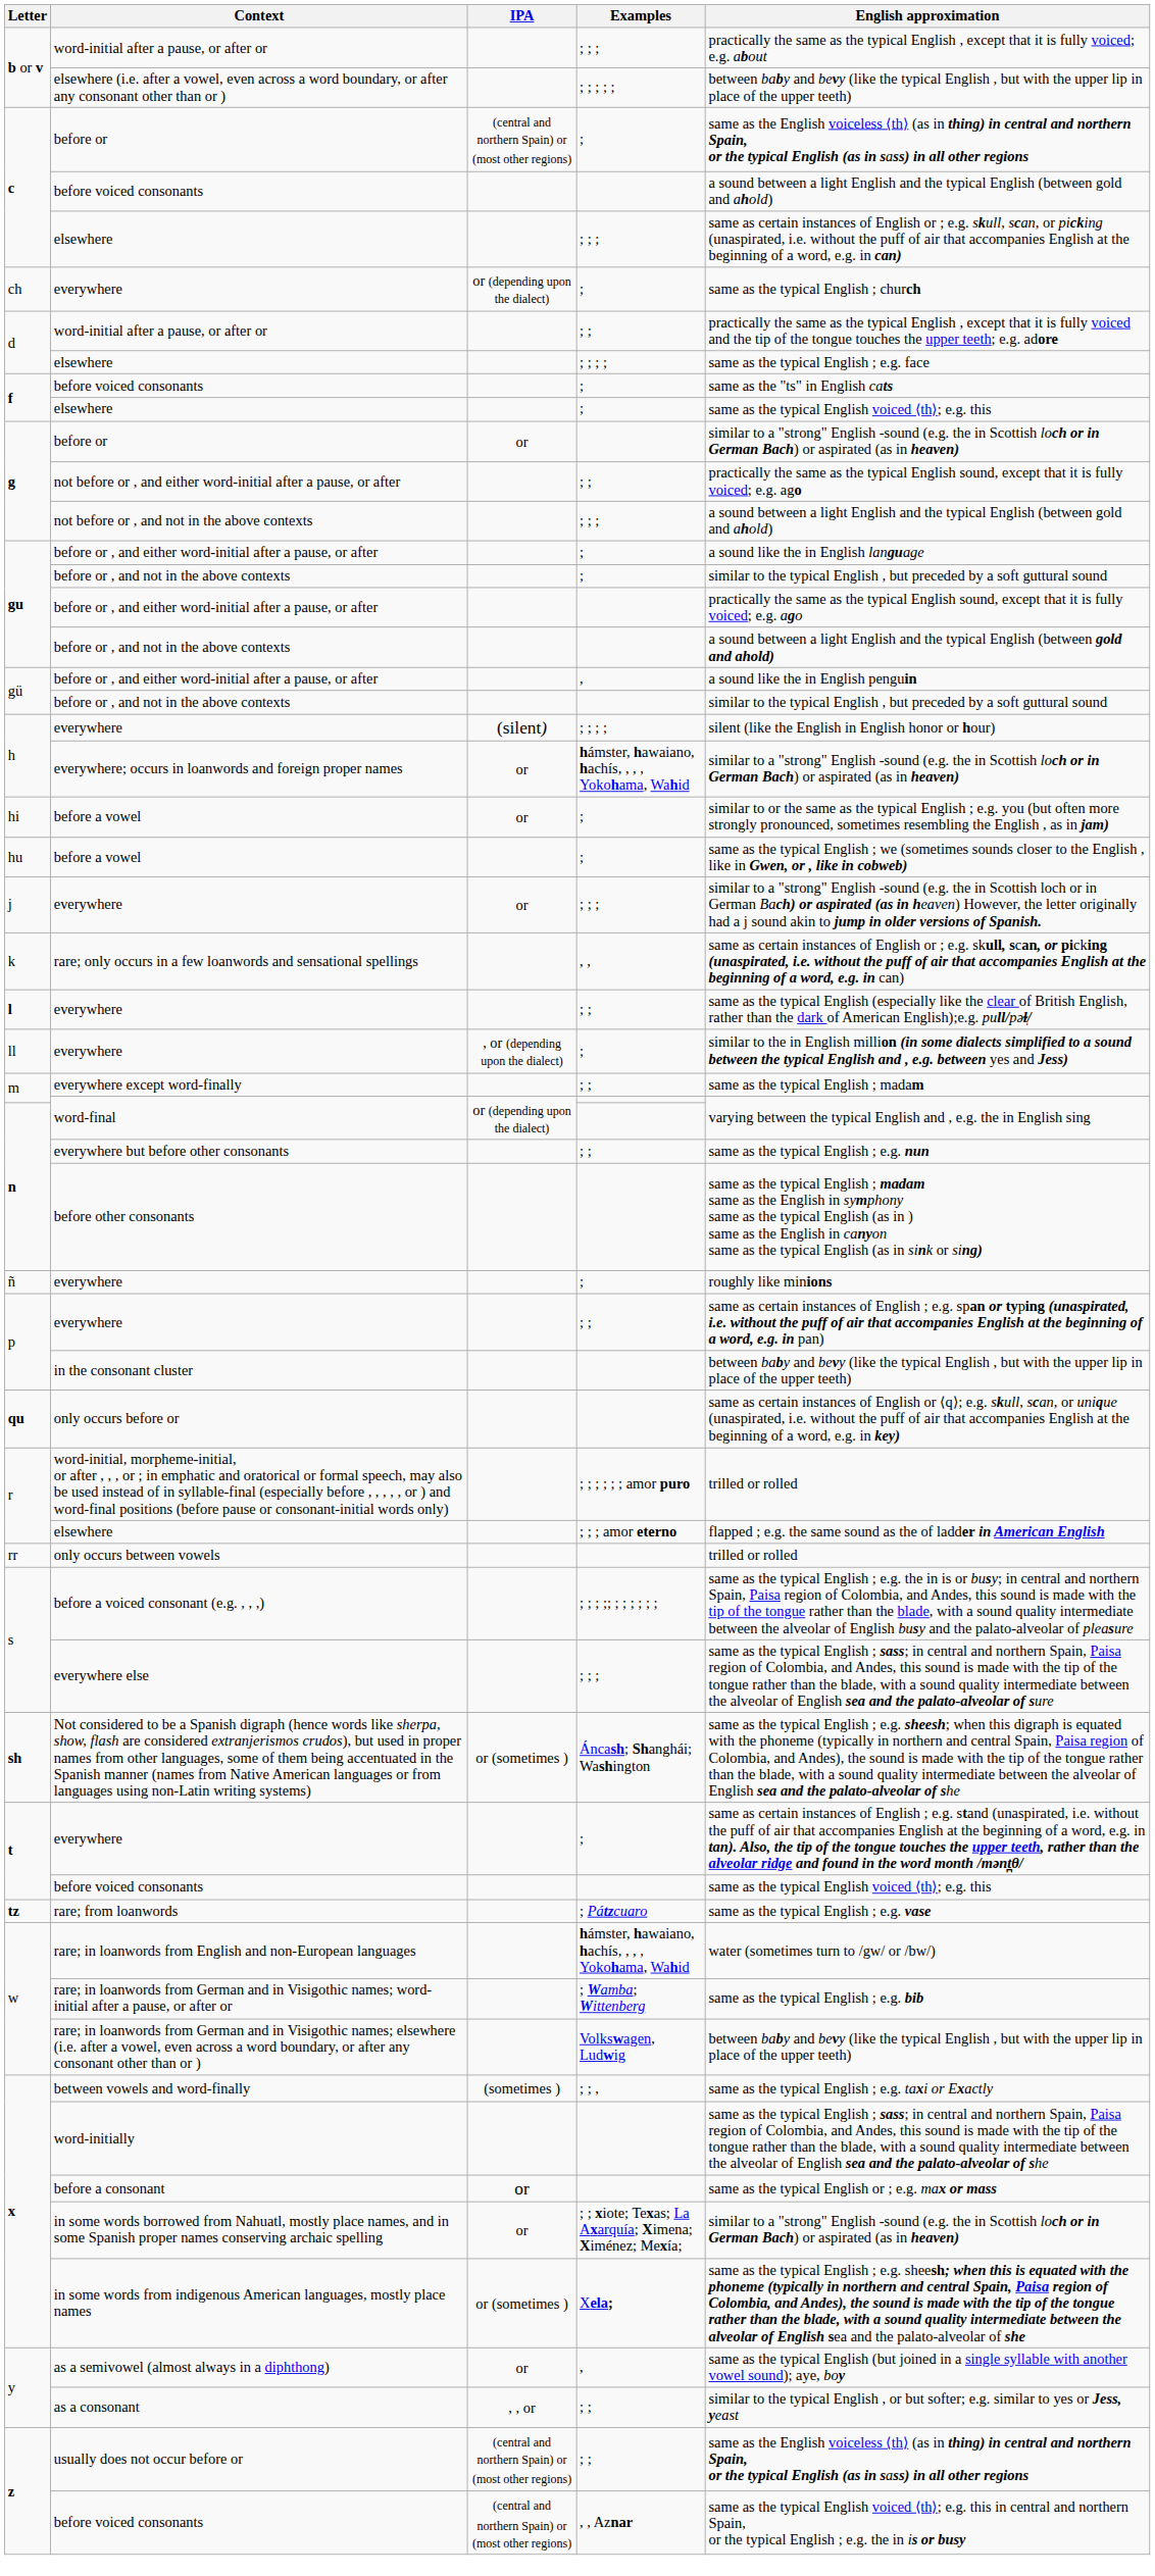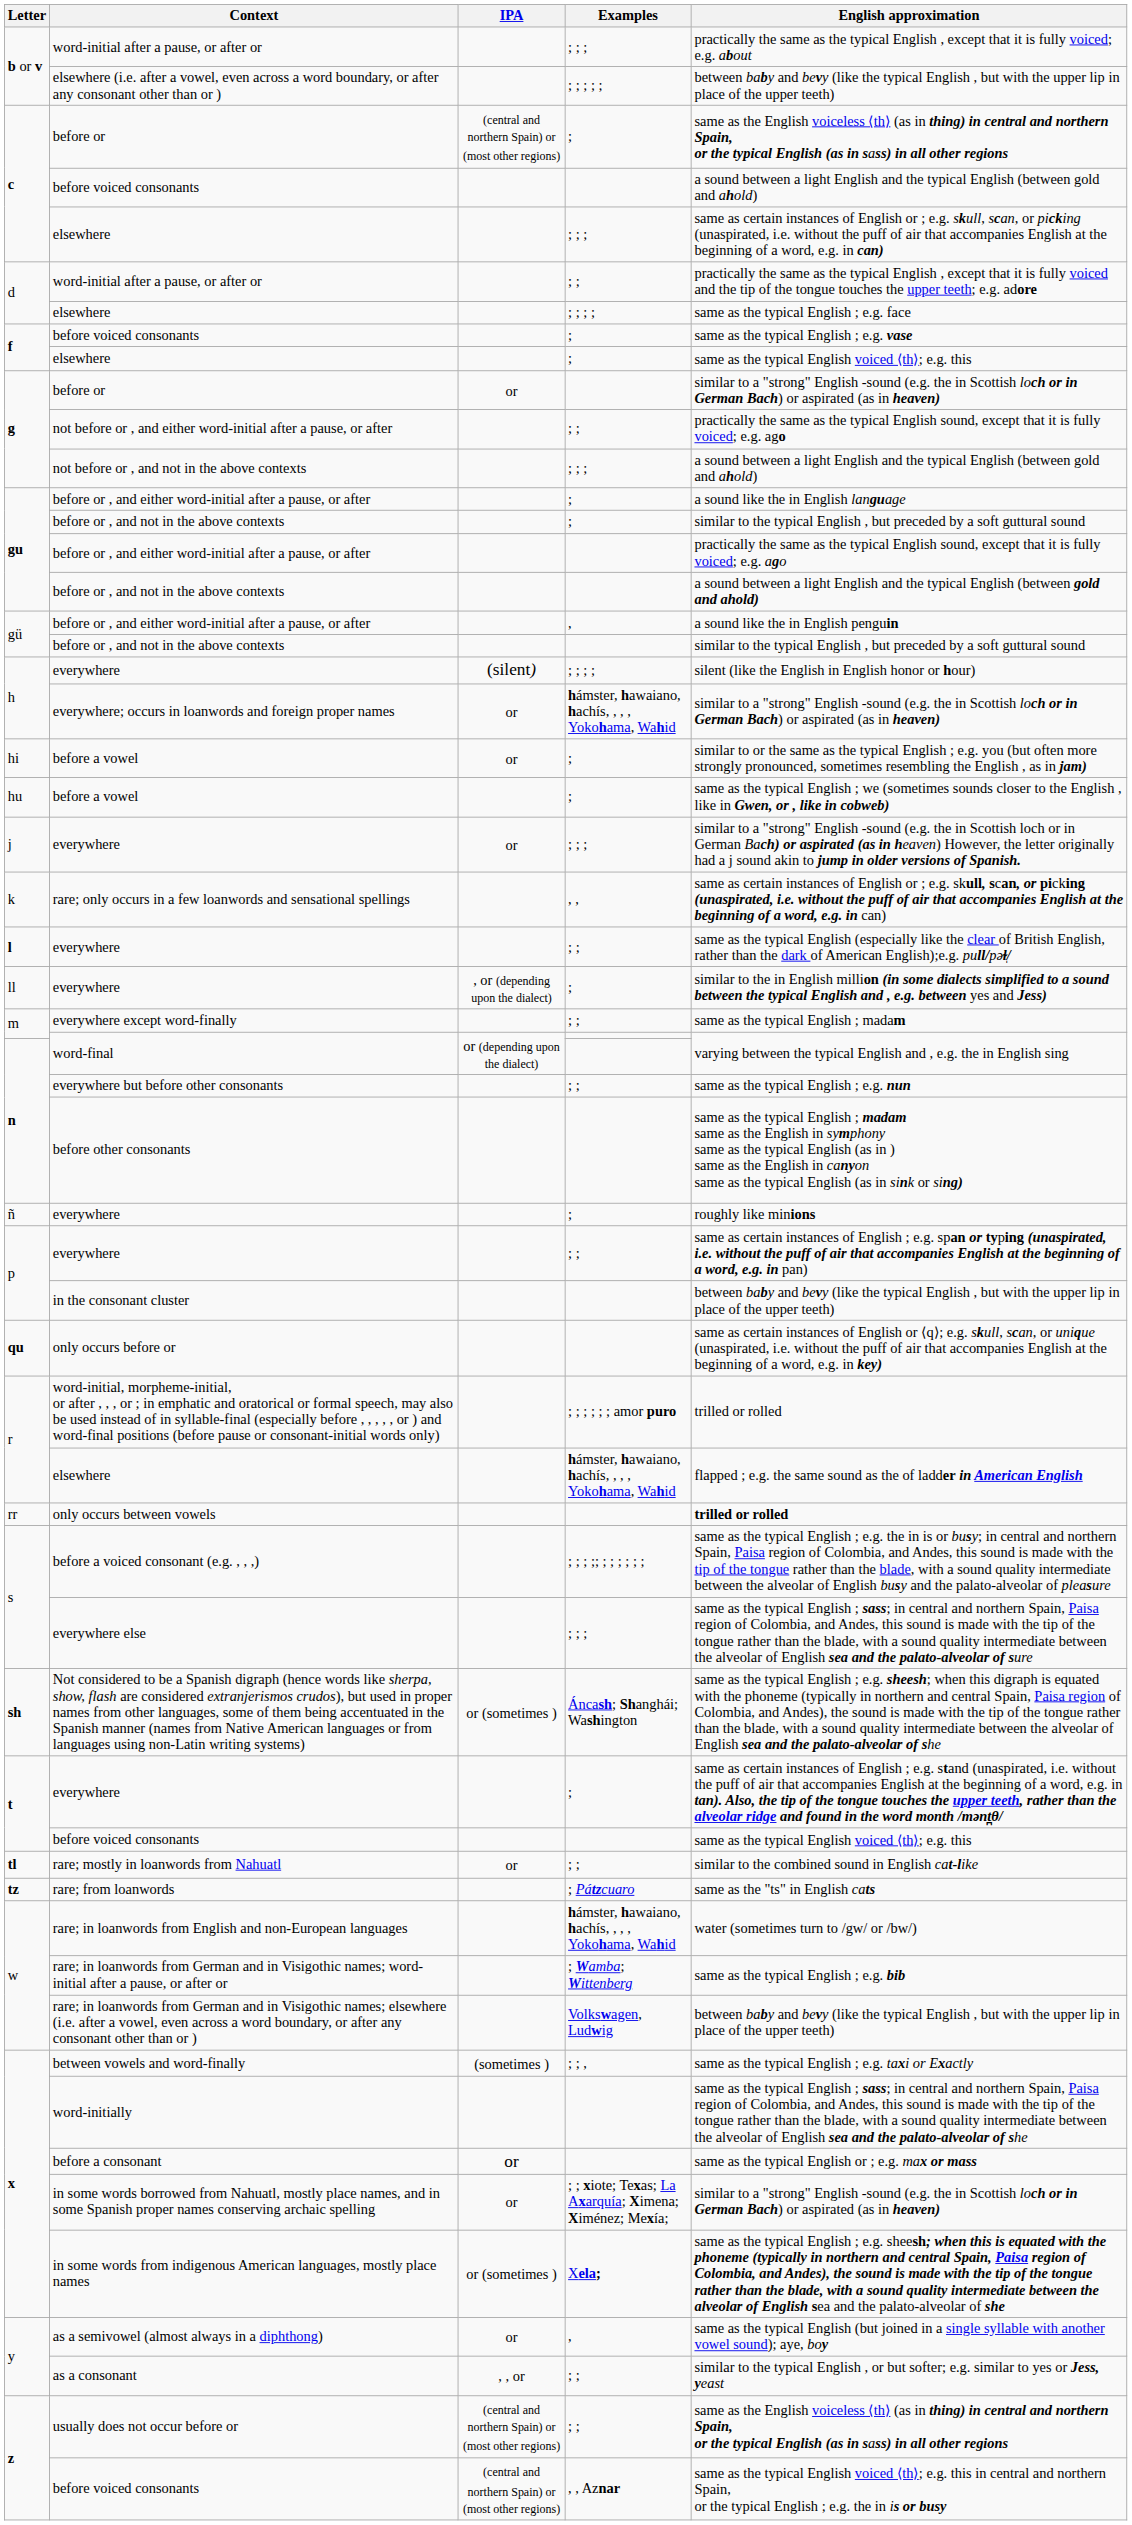- row: ch | everywhere | or (depending upon the dialect) | ; | same as the typical English ; church
f / before voiced consonants | English approximation: same as the "ts" in English cats -> same as the typical English ; e.g. vase
r / elsewhere | Examples: ; ; ; amor eterno -> hámster, hawaiano, hachís, , , , Yokohama, Wahid
only occurs between vowels | English approximation: normal -> bold
+ row: tl | rare; mostly in loanwords from Nahuatl | or | ; ; | similar to the combined sound in English cat-like
rare; from loanwords | English approximation: same as the typical English ; e.g. vase -> same as the "ts" in English cats
